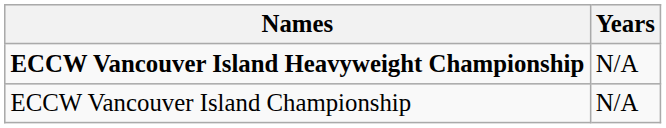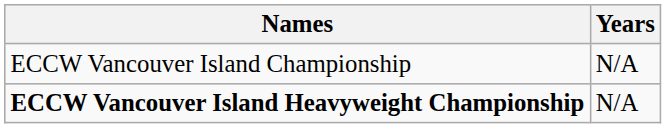rows swapped: ECCW Vancouver Island Championship <-> ECCW Vancouver Island Heavyweight Championship
